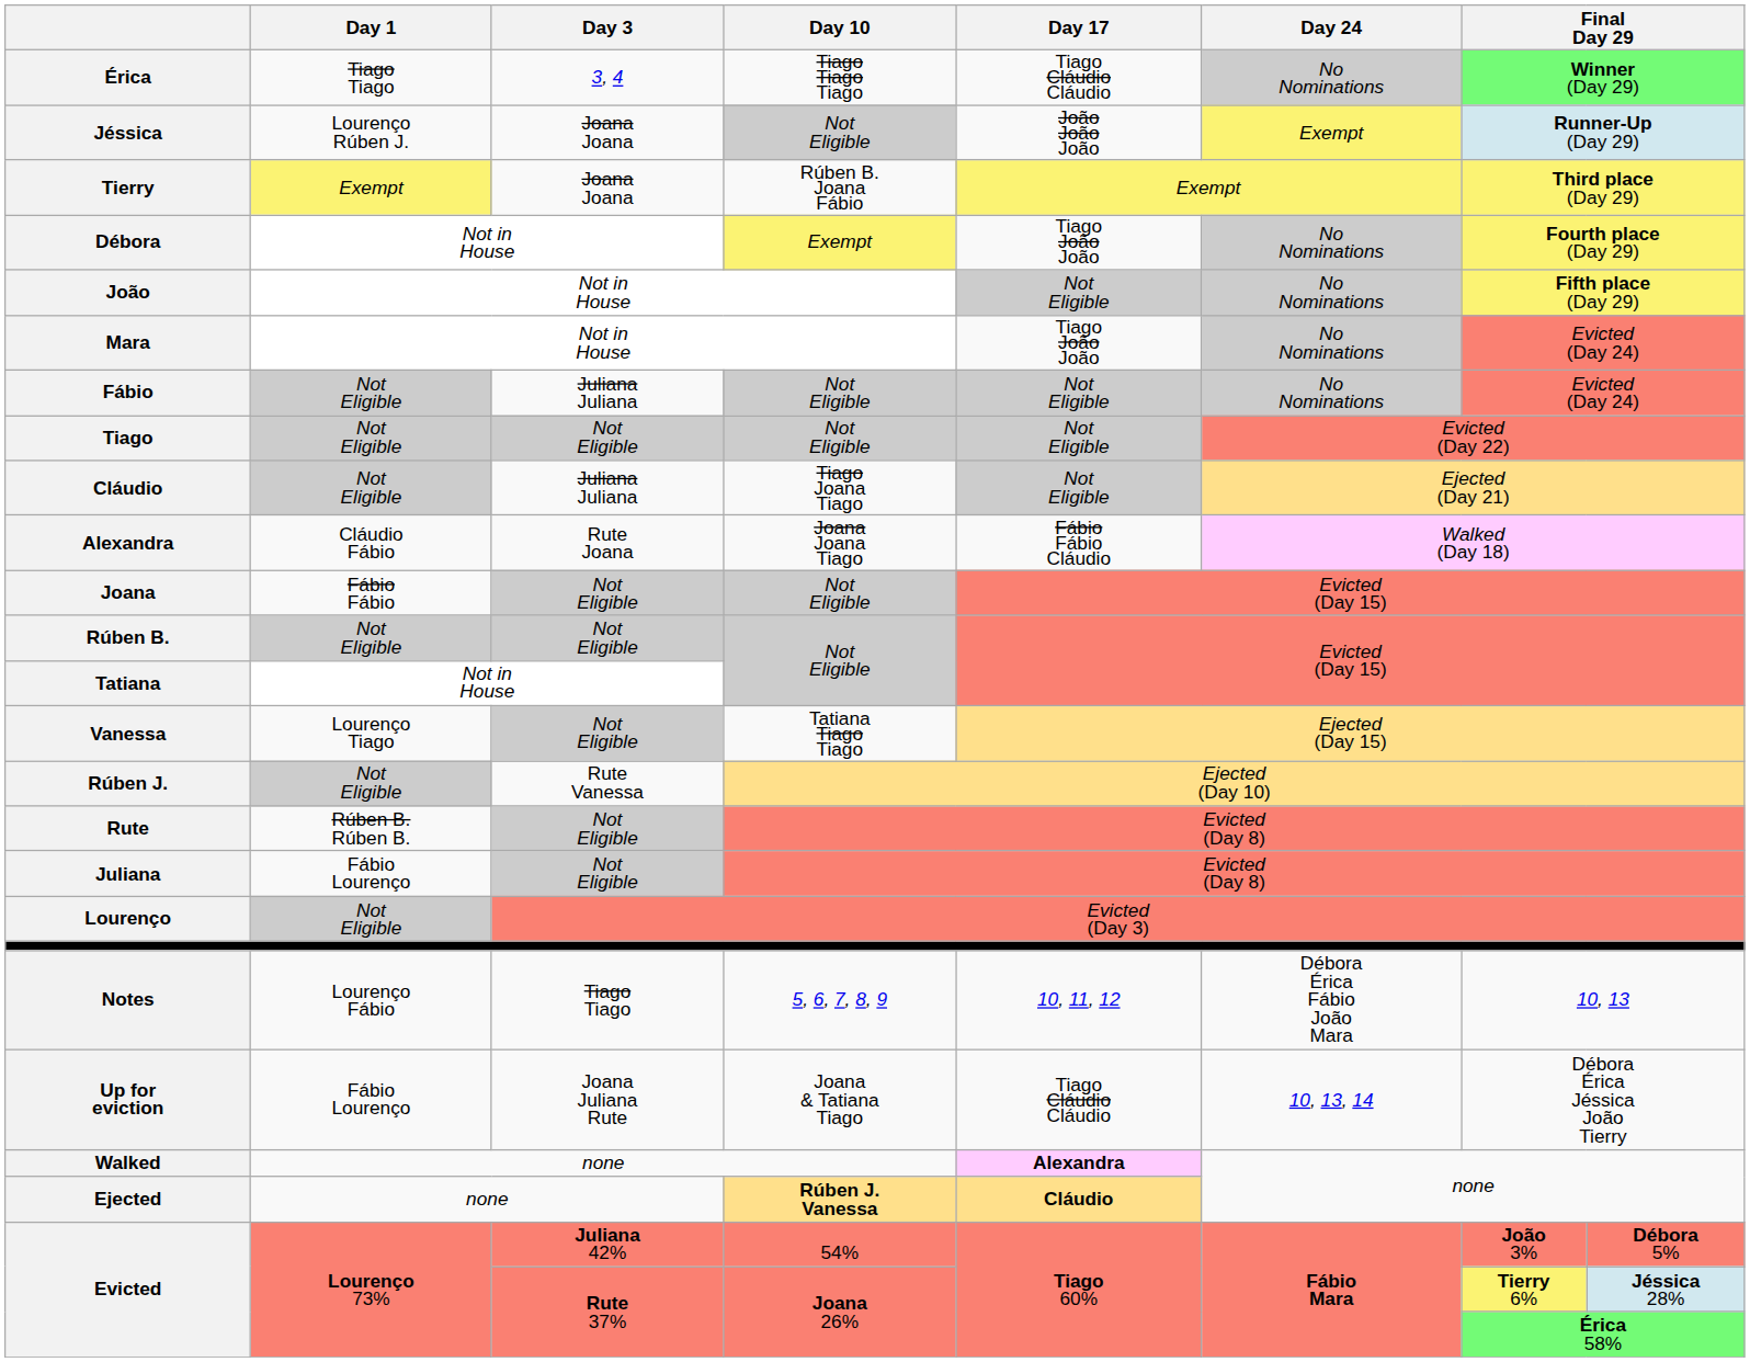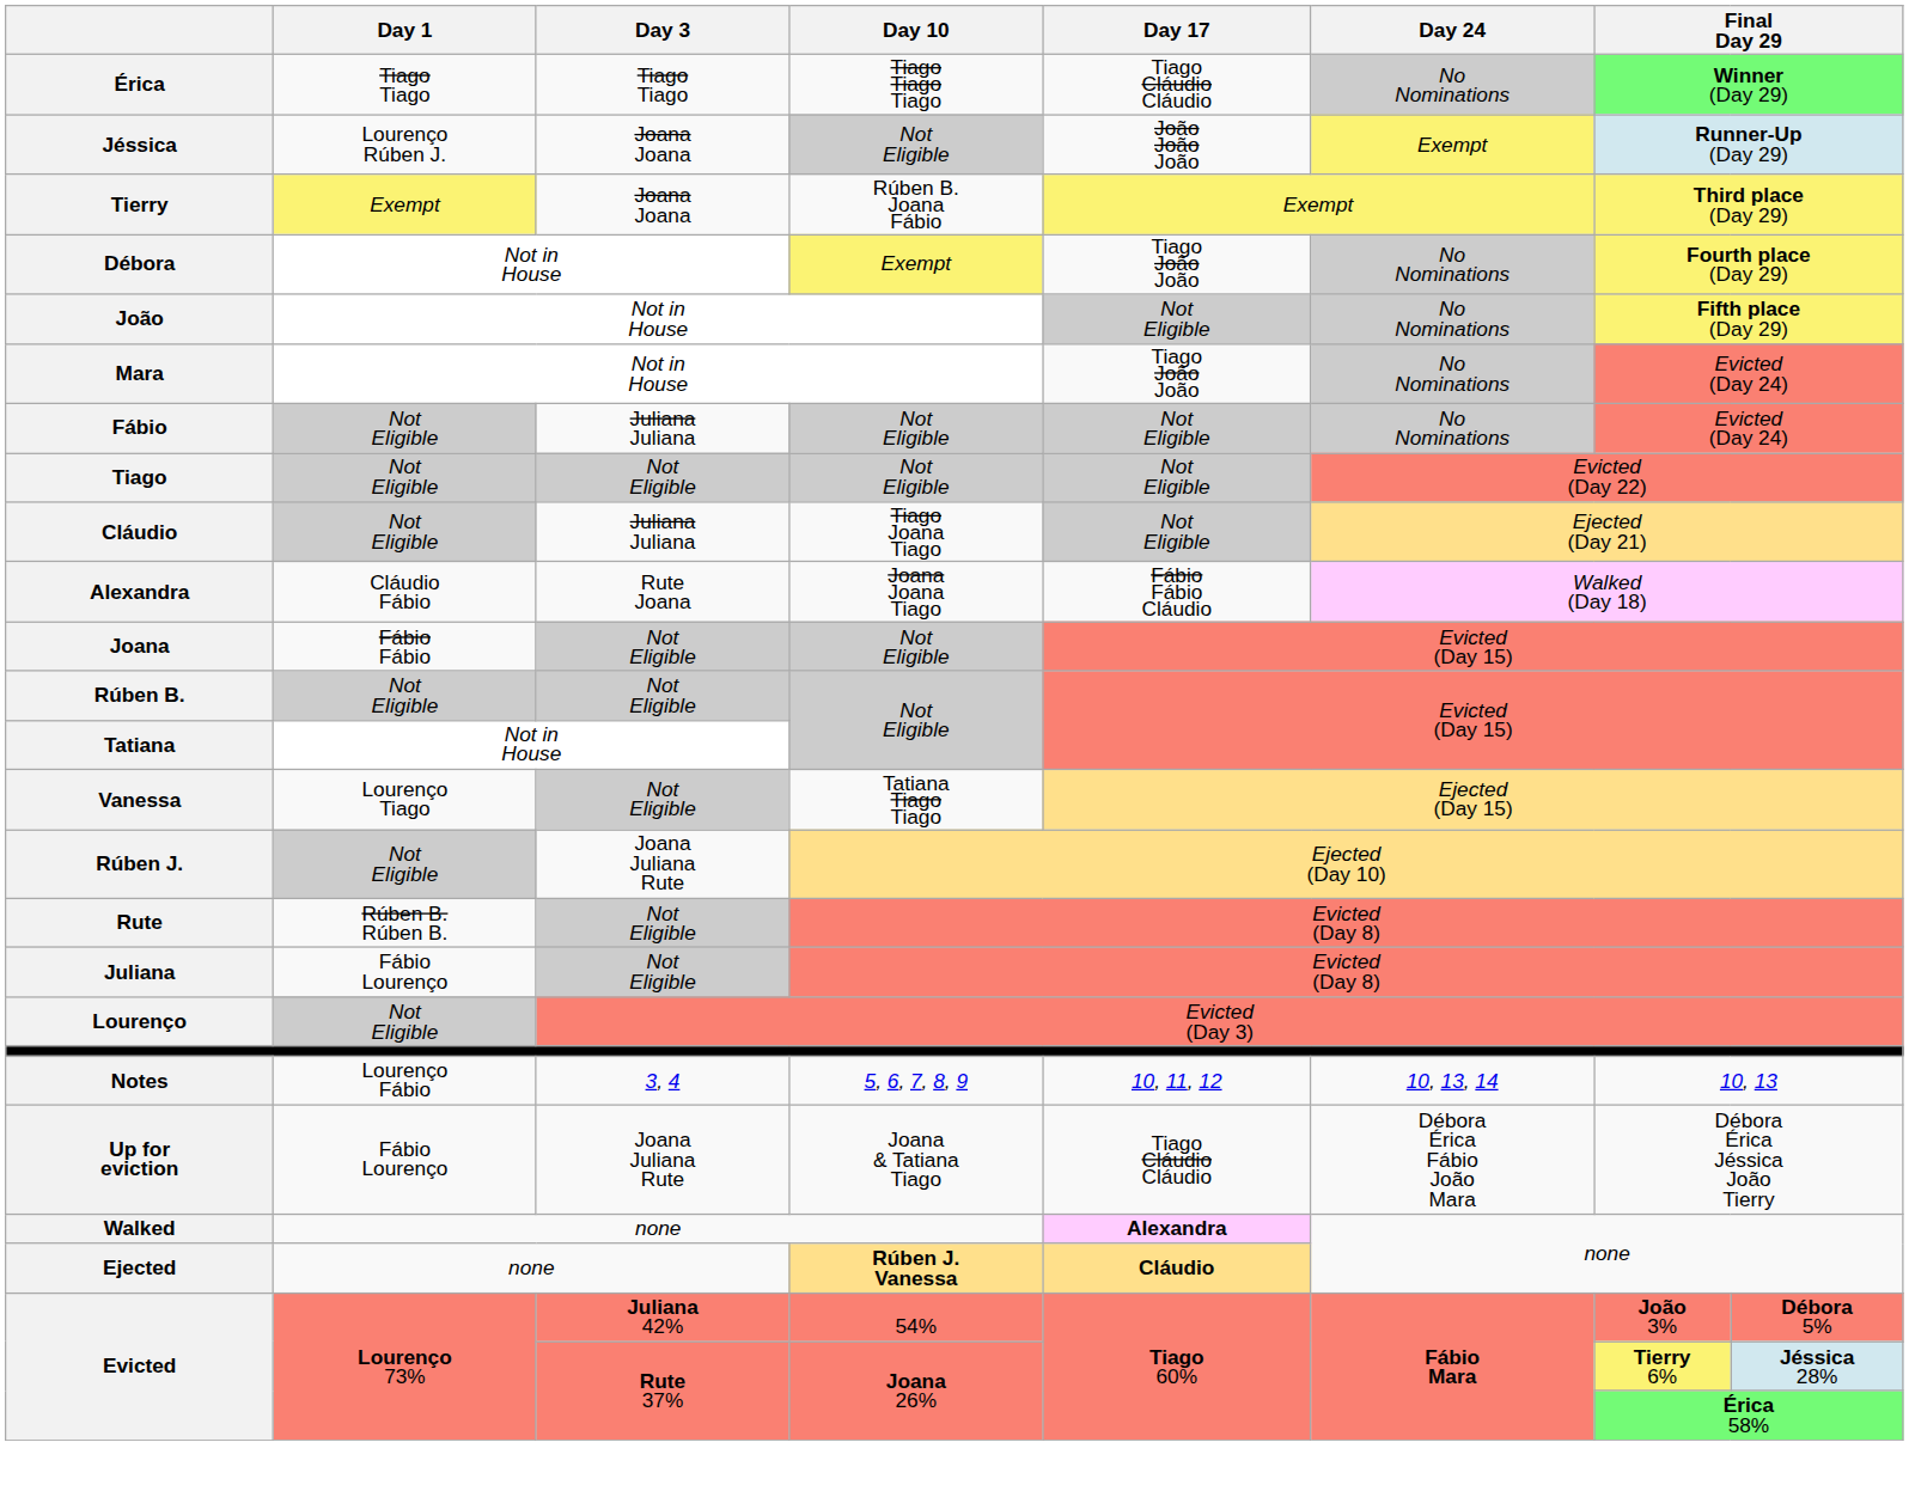Érica | Day 3: 3, 4 -> Tiago Tiago
Rúben J. | Day 3: Rute Vanessa -> Joana Juliana Rute
Notes | Day 3: Tiago Tiago -> 3, 4
Notes | Day 24: Débora Érica Fábio João Mara -> 10, 13, 14
Up for eviction | Day 24: 10, 13, 14 -> Débora Érica Fábio João Mara
